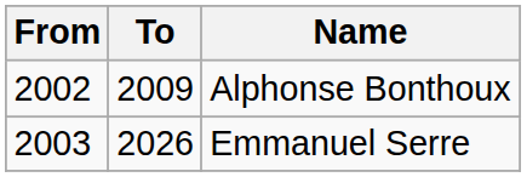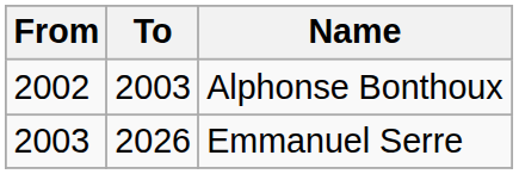Alphonse Bonthoux | To: 2009 -> 2003
